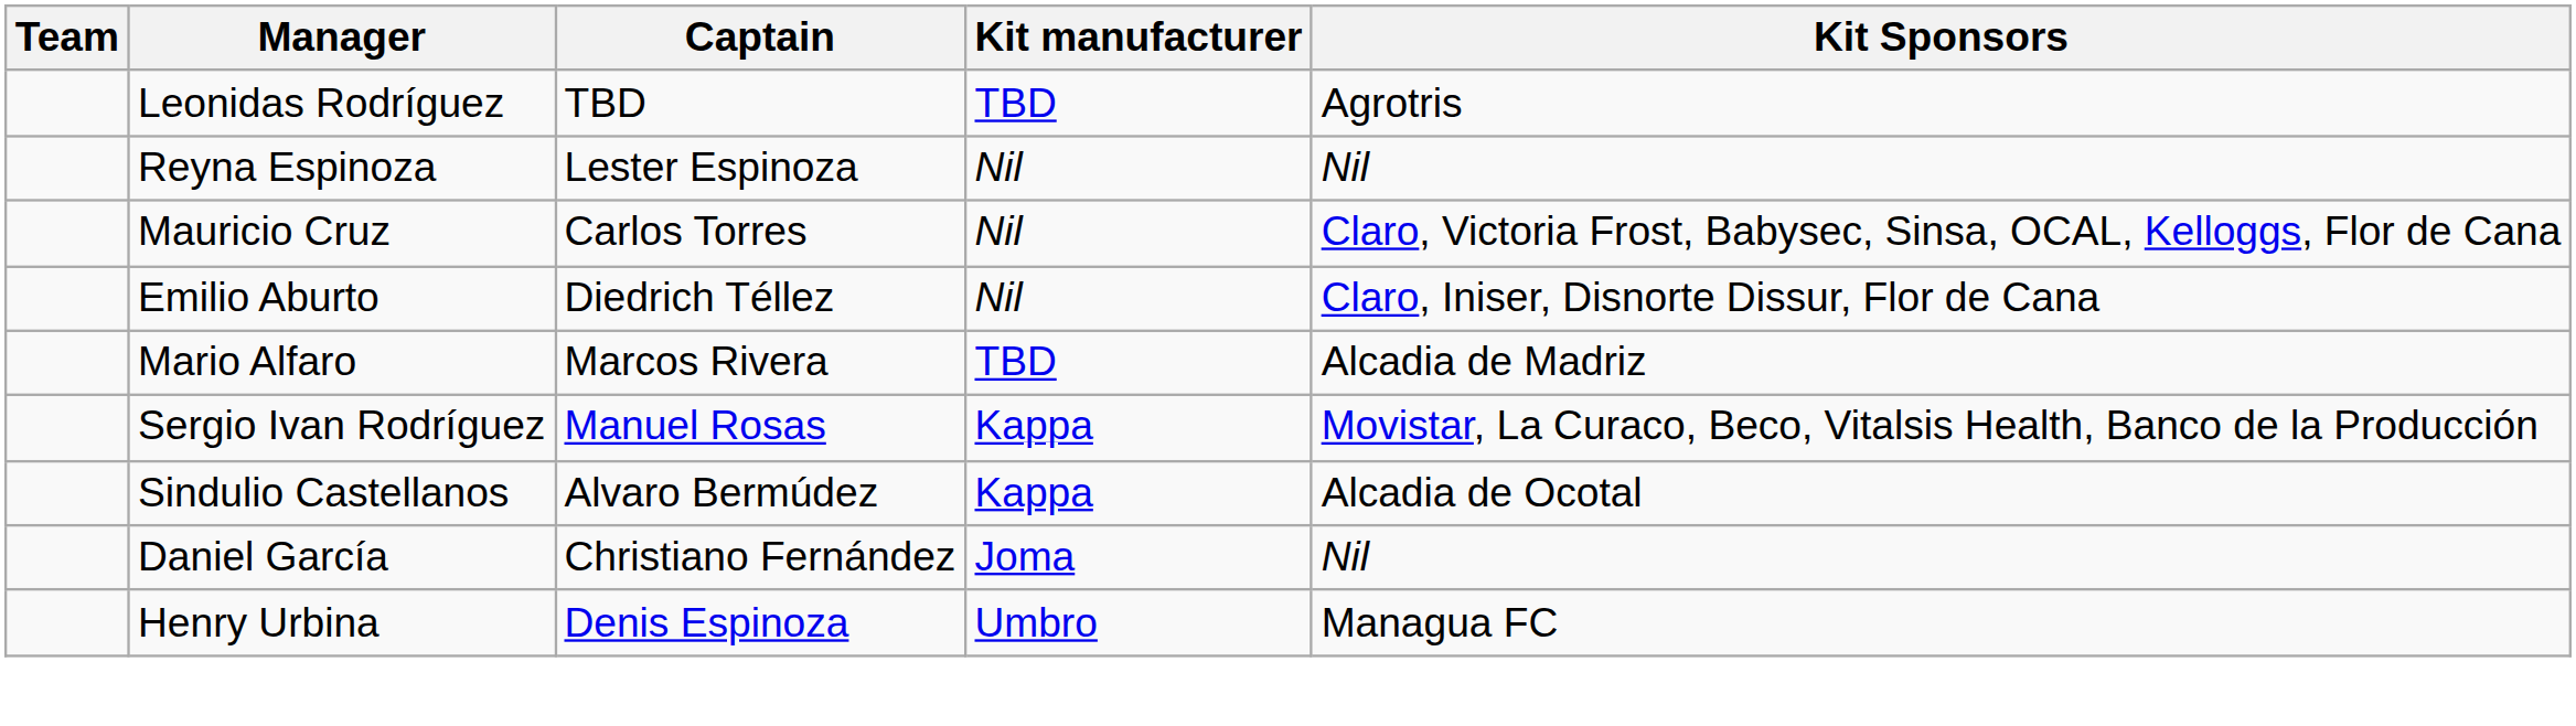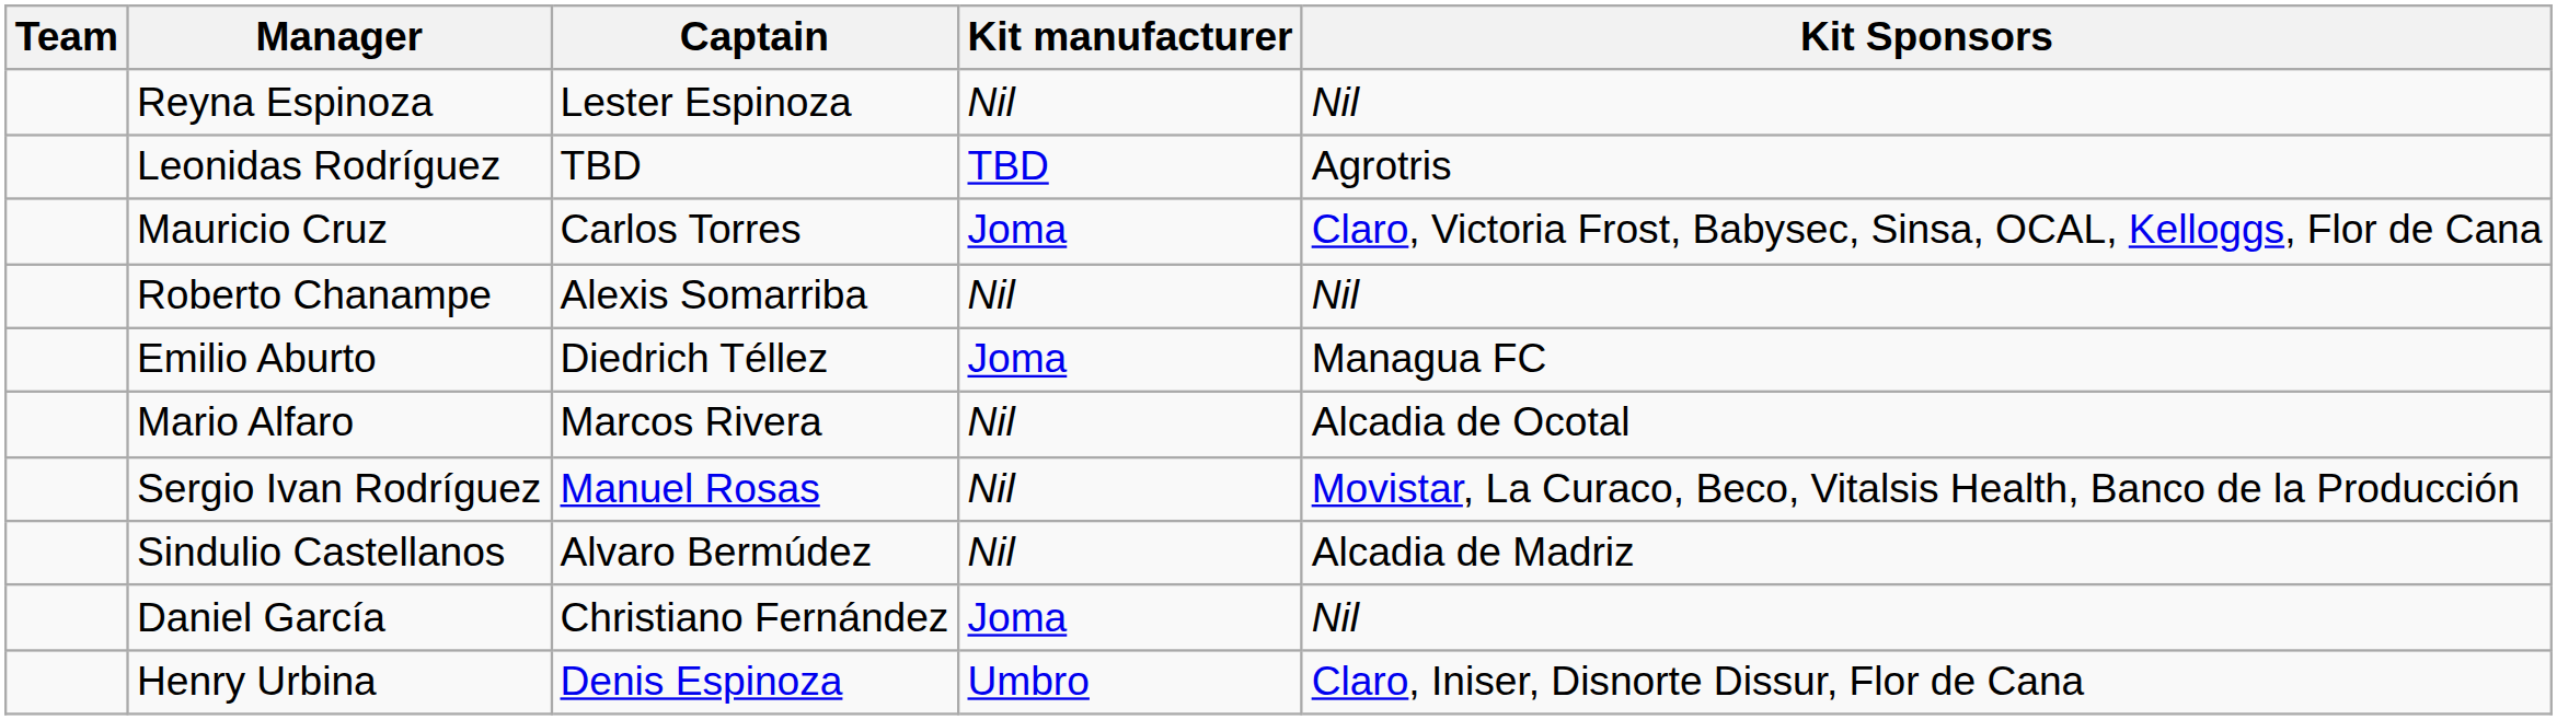rows swapped: Leonidas Rodríguez <-> Reyna Espinoza
Mauricio Cruz | Kit manufacturer: Nil -> Joma
+ row: Roberto Chanampe | Alexis Somarriba | Nil | Nil
Emilio Aburto | Kit manufacturer: Nil -> Joma
Emilio Aburto | Kit Sponsors: Claro, Iniser, Disnorte Dissur, Flor de Cana -> Managua FC
Mario Alfaro | Kit manufacturer: TBD -> Nil
Mario Alfaro | Kit Sponsors: Alcadia de Madriz -> Alcadia de Ocotal
Sergio Ivan Rodríguez | Kit manufacturer: Kappa -> Nil
Sindulio Castellanos | Kit manufacturer: Kappa -> Nil
Sindulio Castellanos | Kit Sponsors: Alcadia de Ocotal -> Alcadia de Madriz
Henry Urbina | Kit Sponsors: Managua FC -> Claro, Iniser, Disnorte Dissur, Flor de Cana
